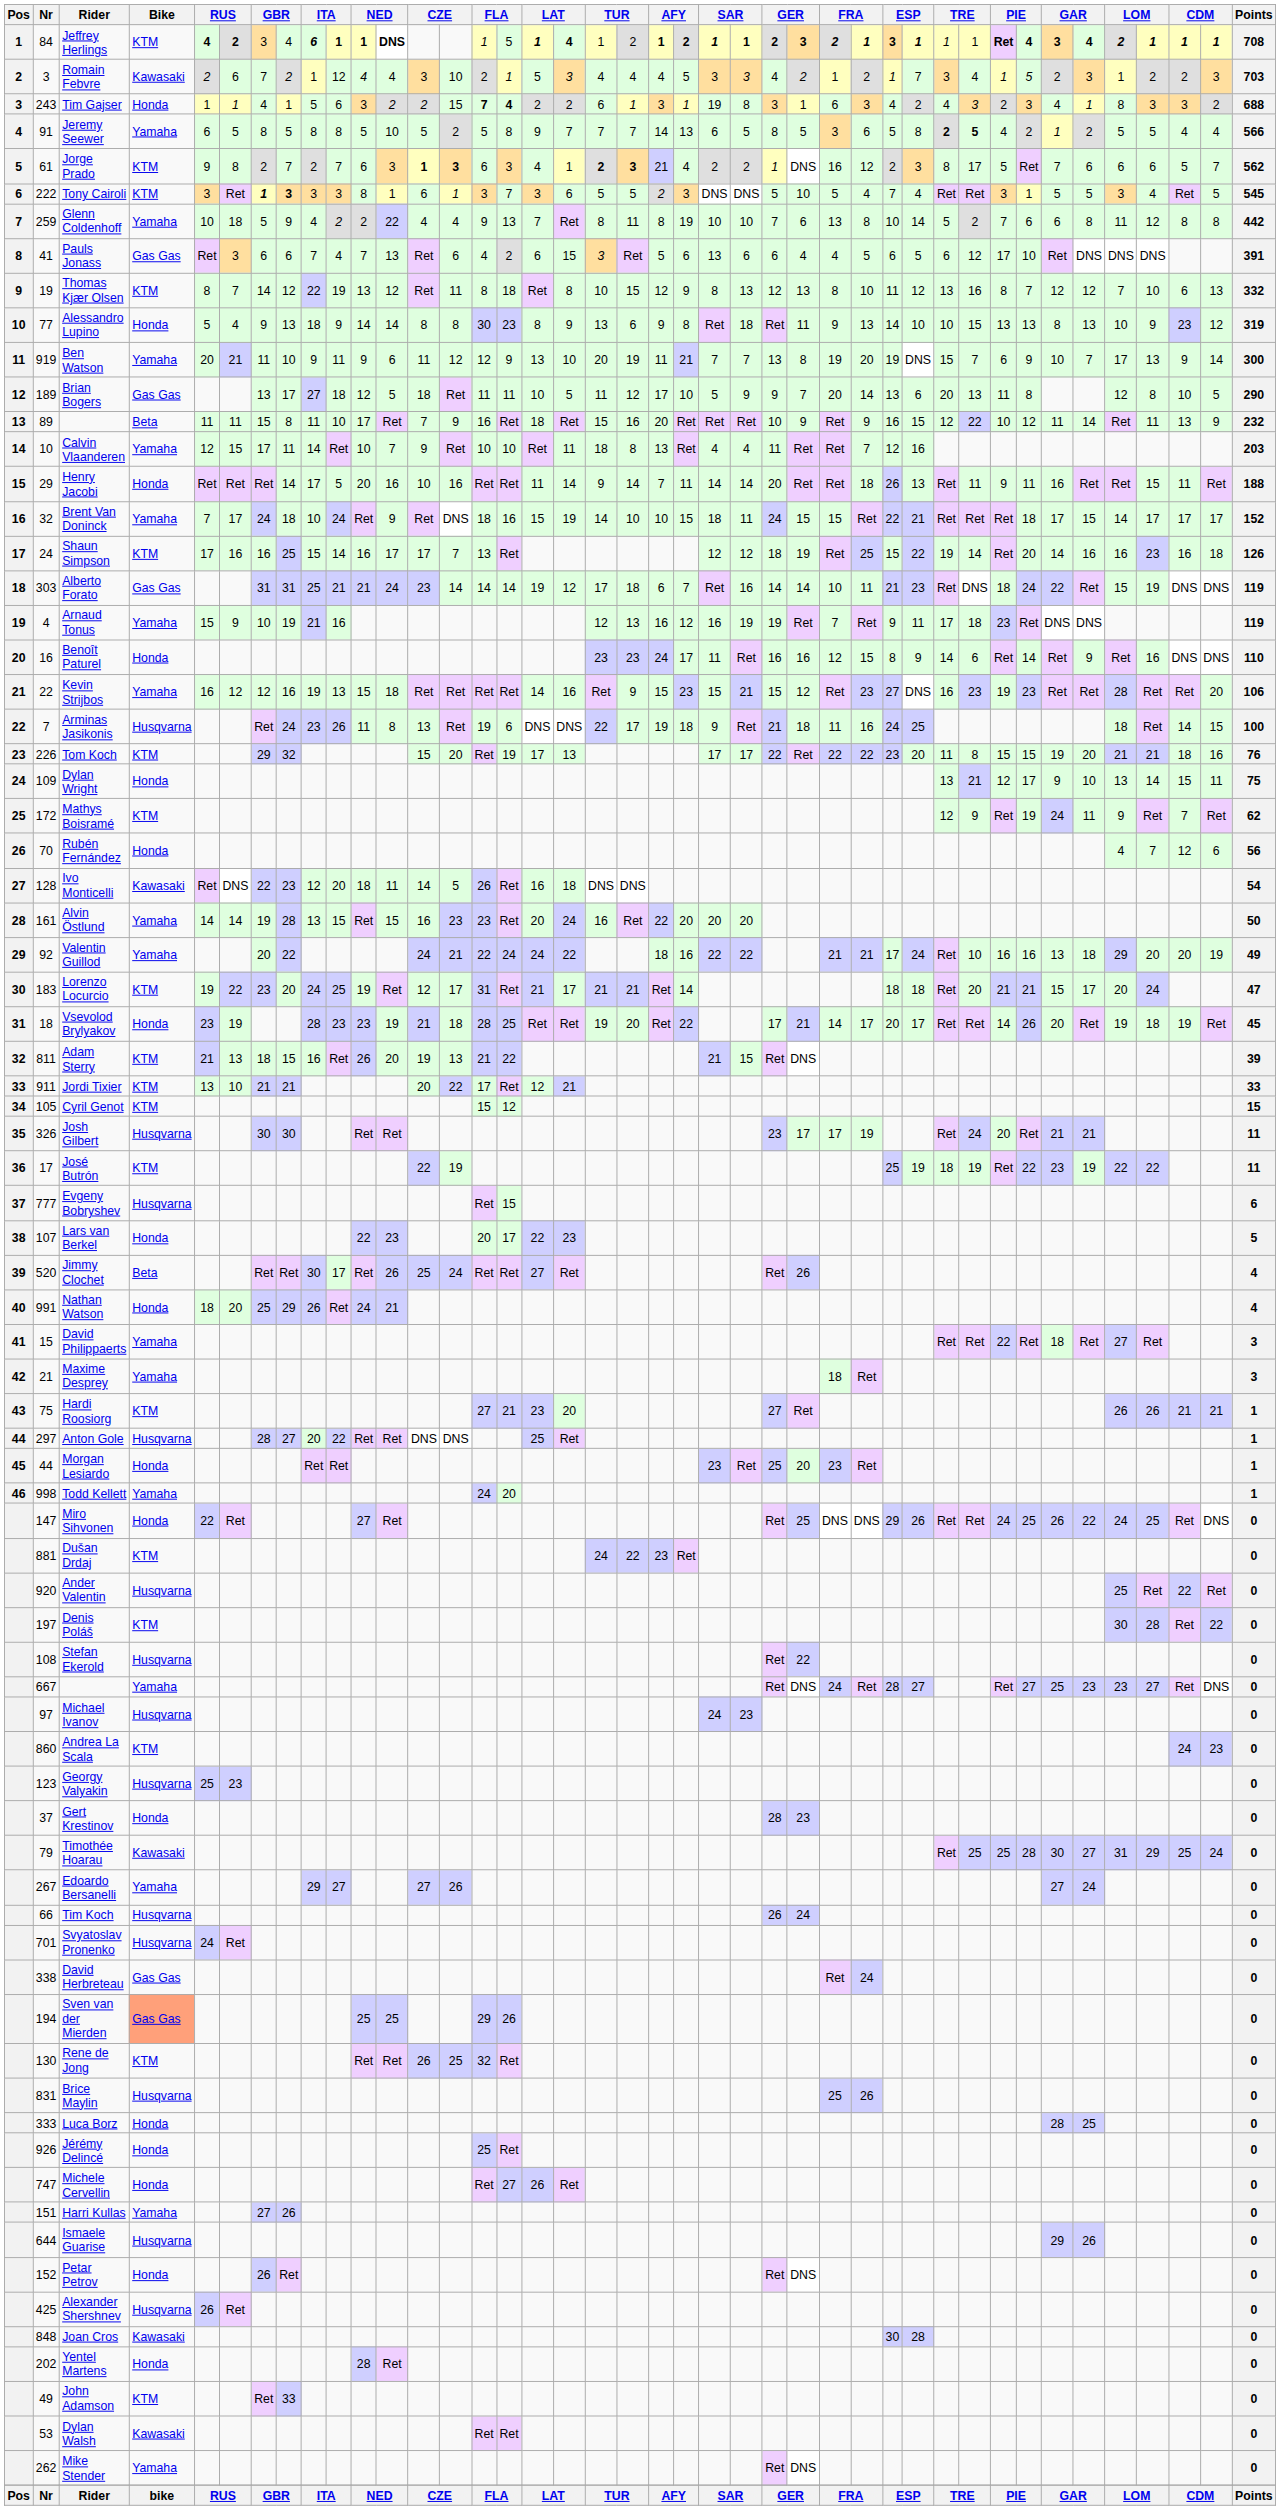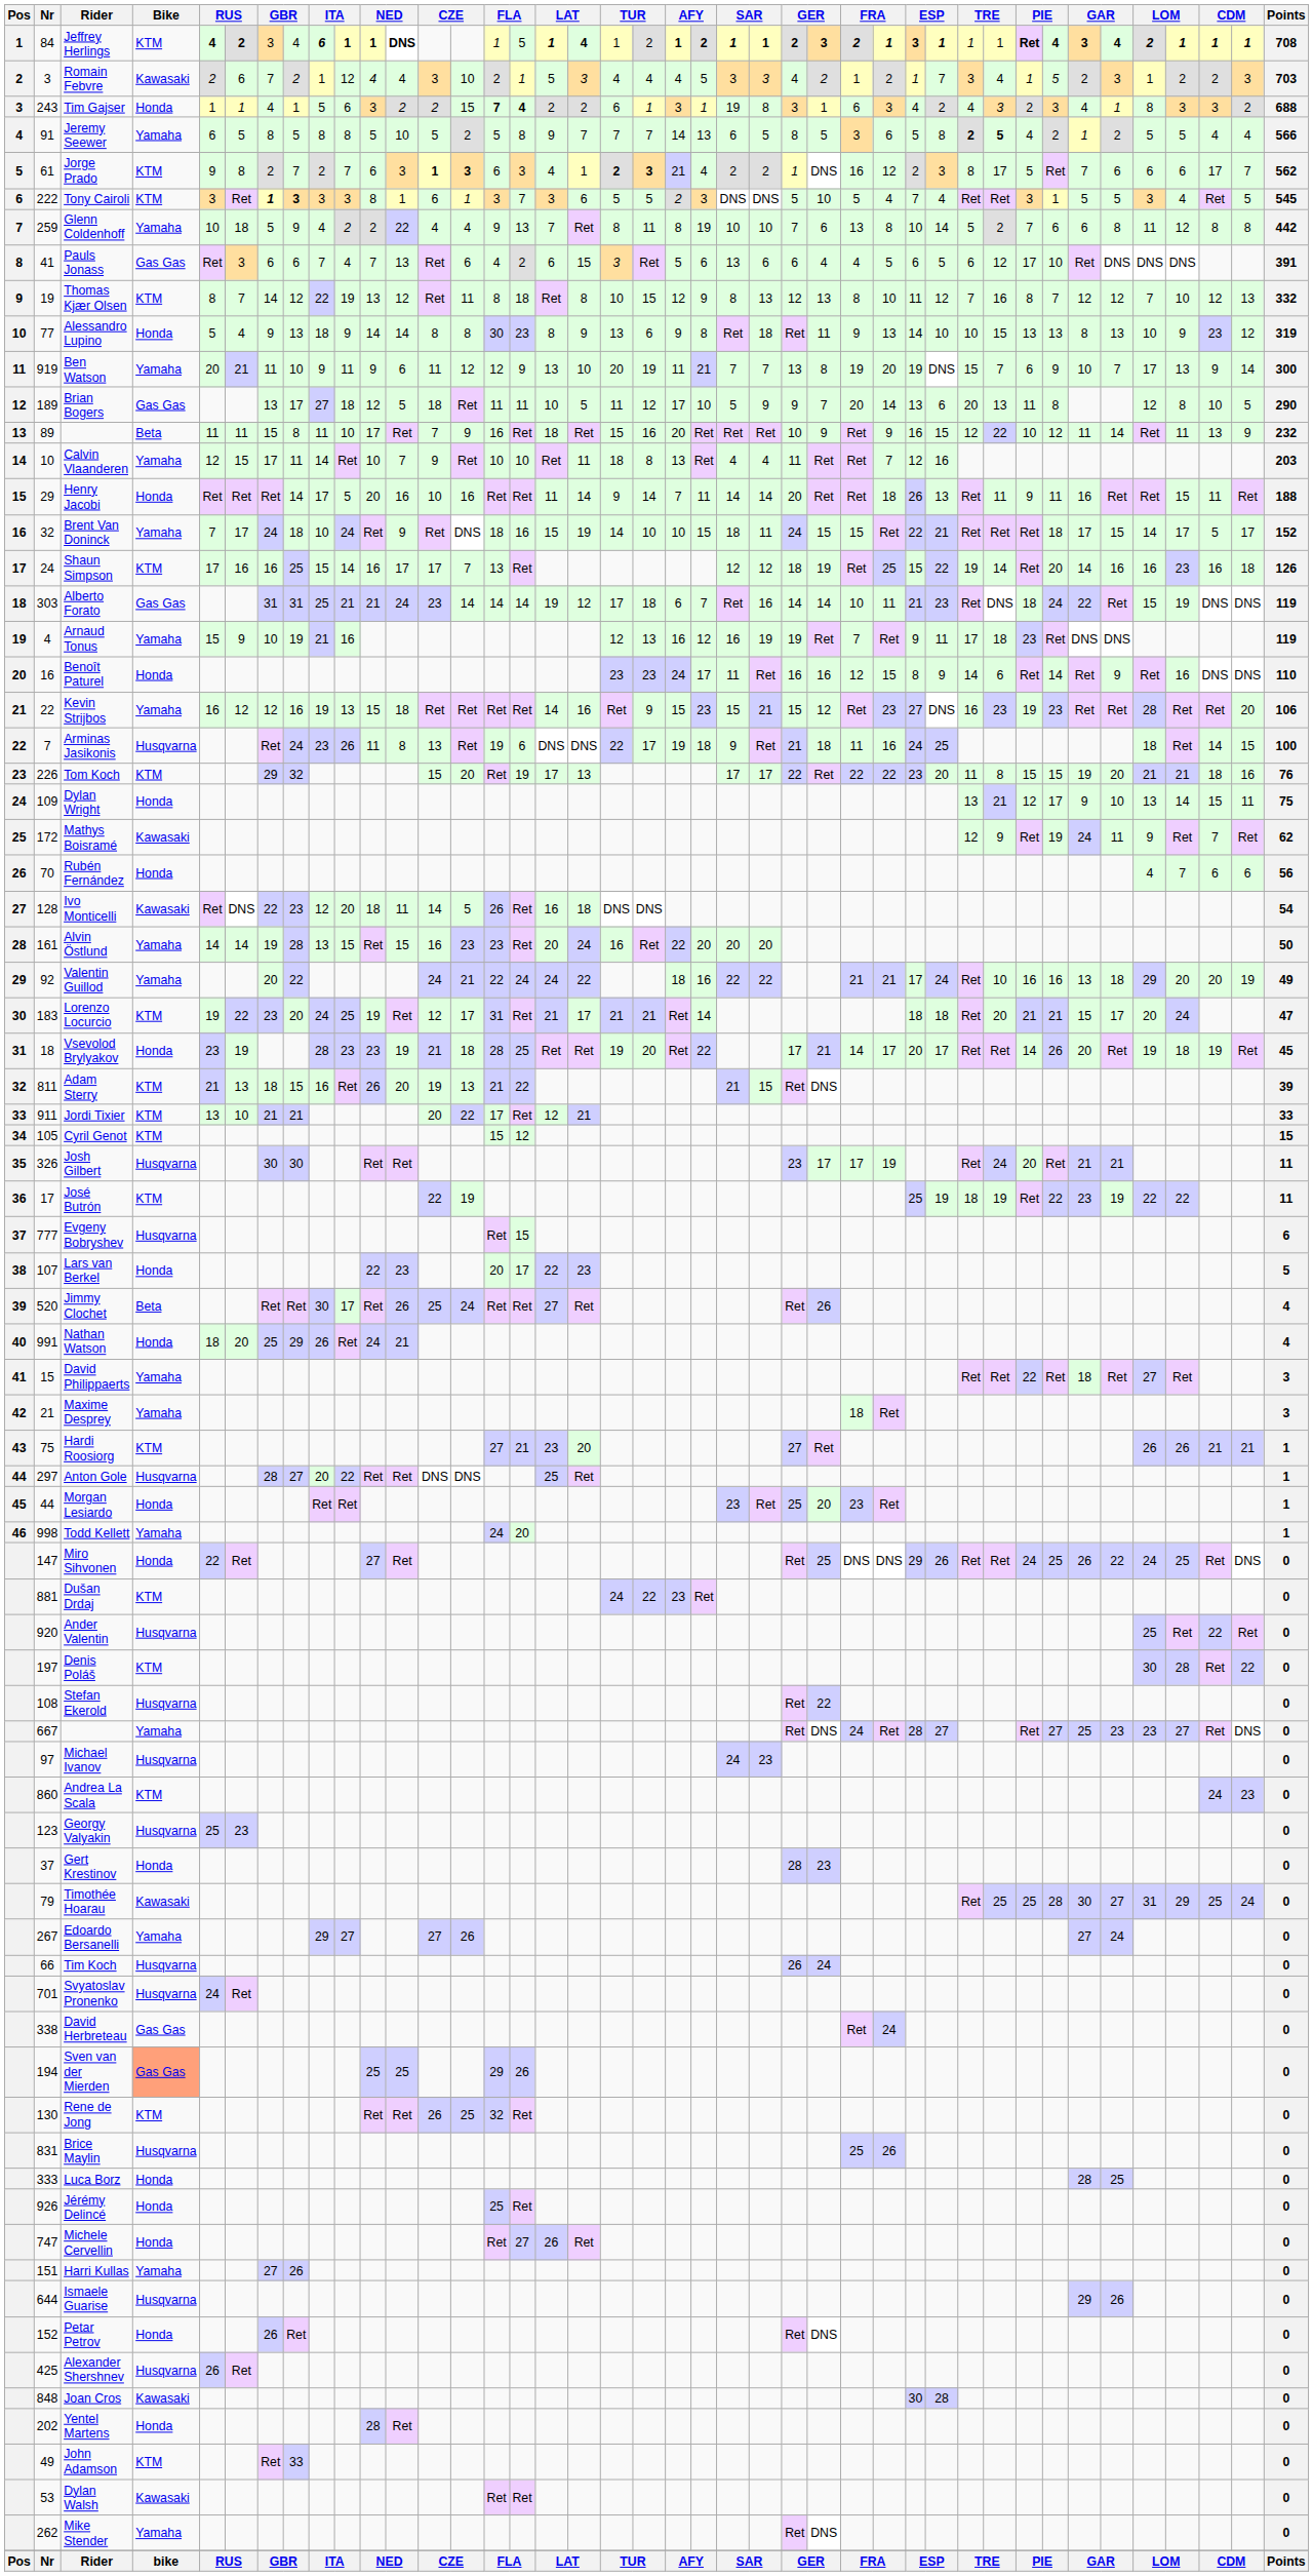Jorge Prado | column 39: 5 -> 17
Thomas Kjær Olsen | column 31: 13 -> 7
Thomas Kjær Olsen | column 39: 6 -> 12
Brent Van Doninck | column 39: 17 -> 5
Mathys Boisramé | Bike: KTM -> Kawasaki
Rubén Fernández | column 39: 12 -> 6
